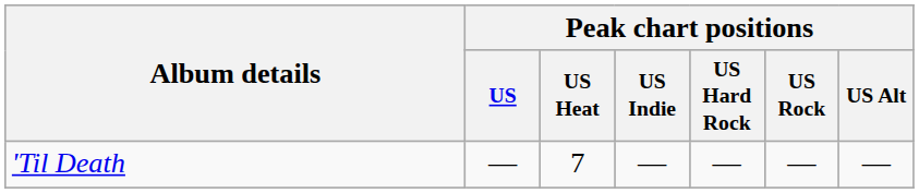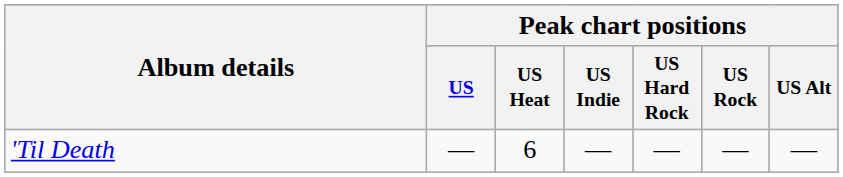'Til Death | Peak chart positions / US Heat: 7 -> 6
